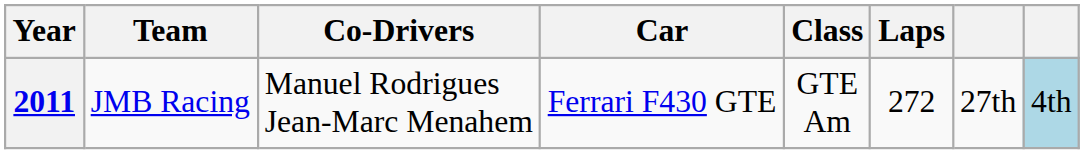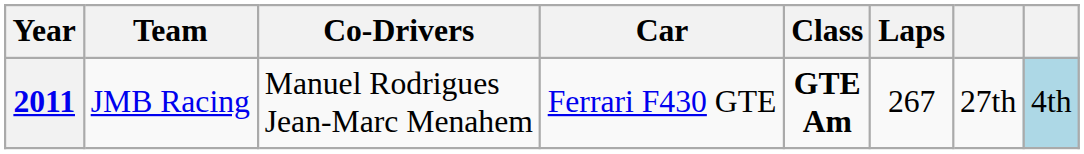2011 | Class: normal -> bold
2011 | Laps: 272 -> 267
